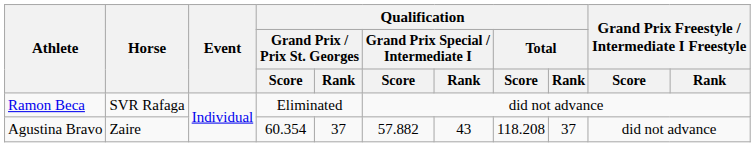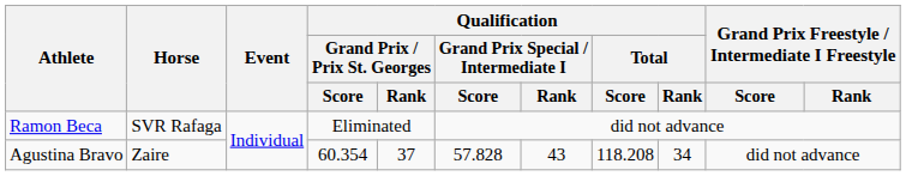Agustina Bravo | Qualification / Grand Prix Special / Intermediate I / Score: 57.882 -> 57.828
Agustina Bravo | Qualification / Total / Rank: 37 -> 34
